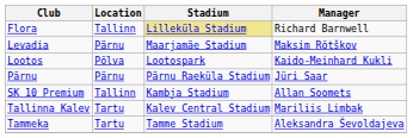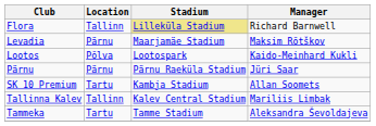SK 10 Premium | Location: Tallinn -> Tartu
Tallinna Kalev | Location: Tartu -> Tallinn
